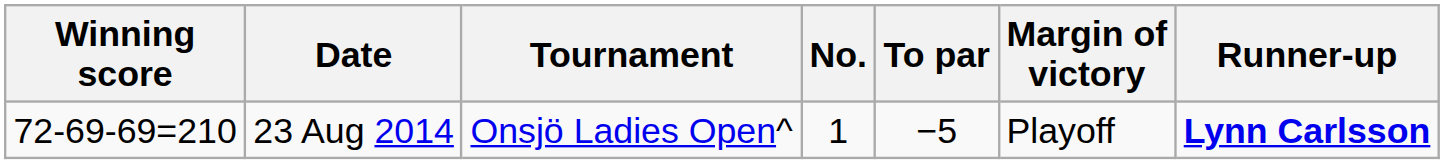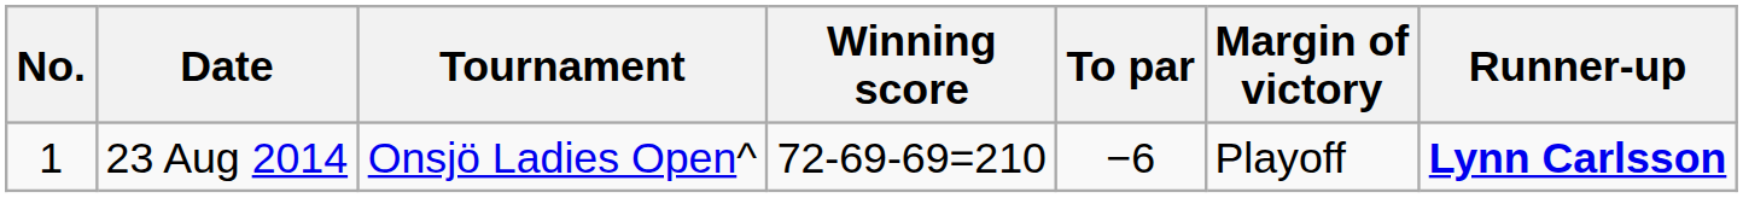columns swapped: No. <-> Winning score
23 Aug 2014 | To par: −5 -> −6
